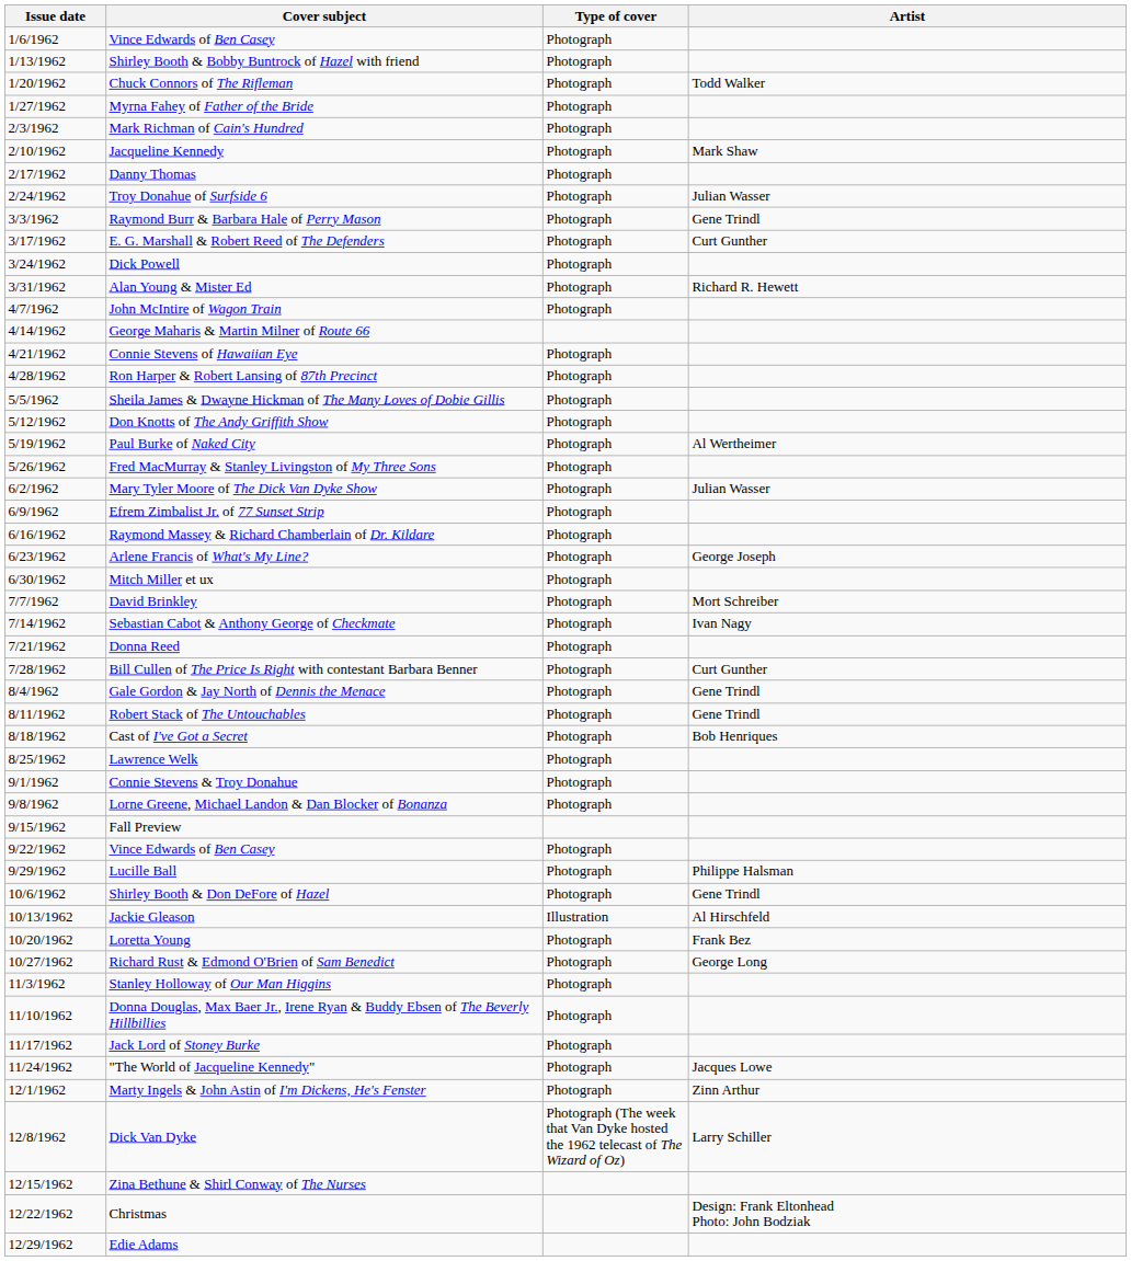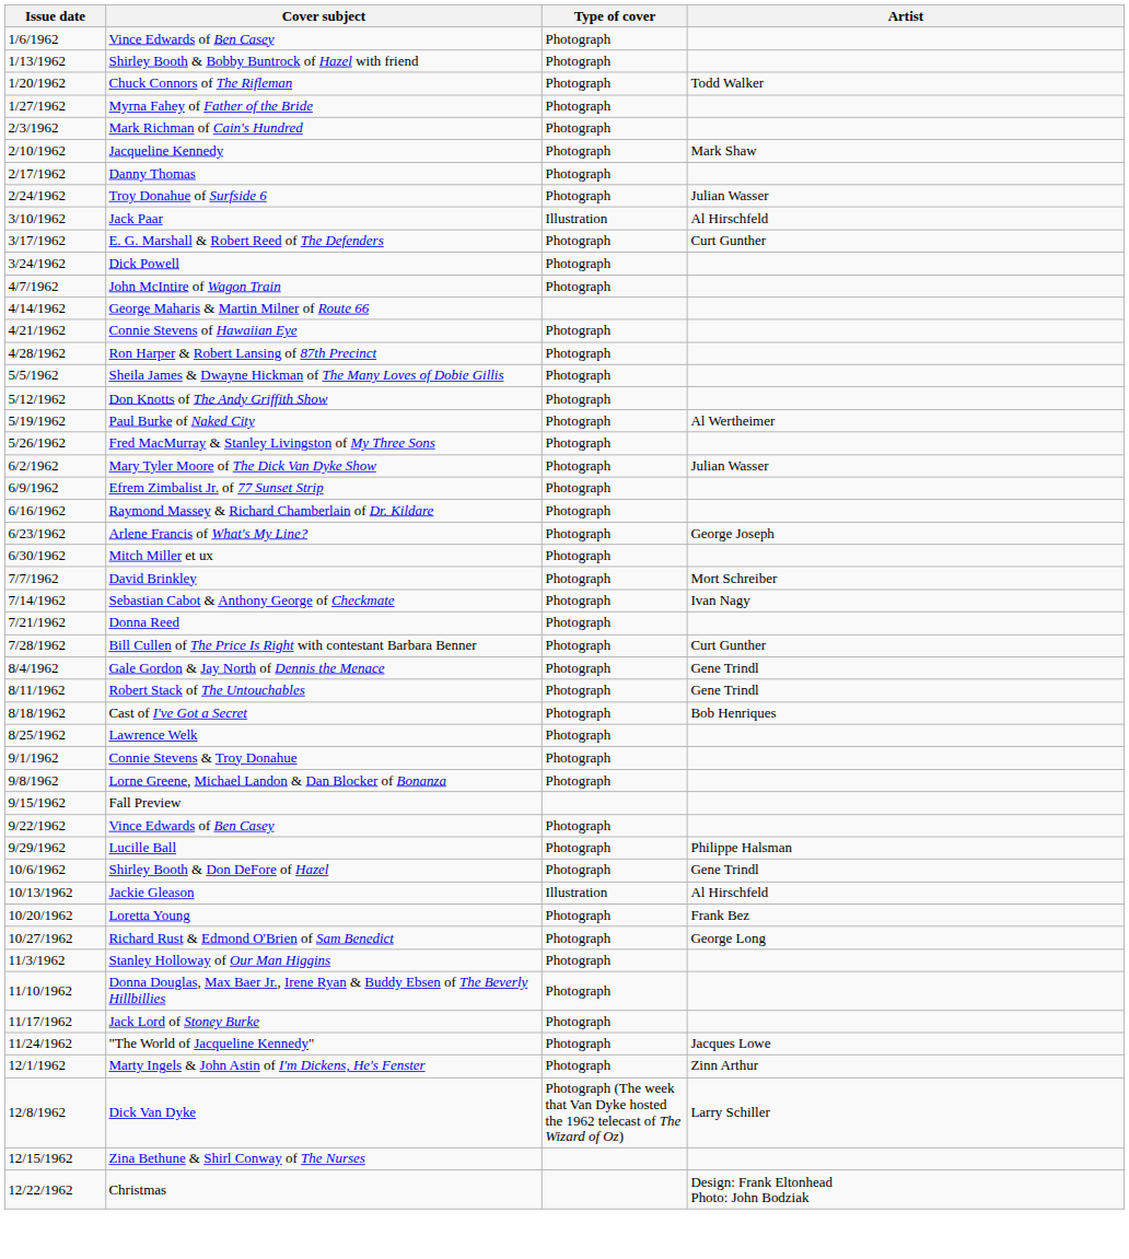- row: 3/3/1962 | Raymond Burr & Barbara Hale of Perry Mason | Photograph | Gene Trindl
+ row: 3/10/1962 | Jack Paar | Illustration | Al Hirschfeld
- row: 3/31/1962 | Alan Young & Mister Ed | Photograph | Richard R. Hewett
- row: 12/29/1962 | Edie Adams
